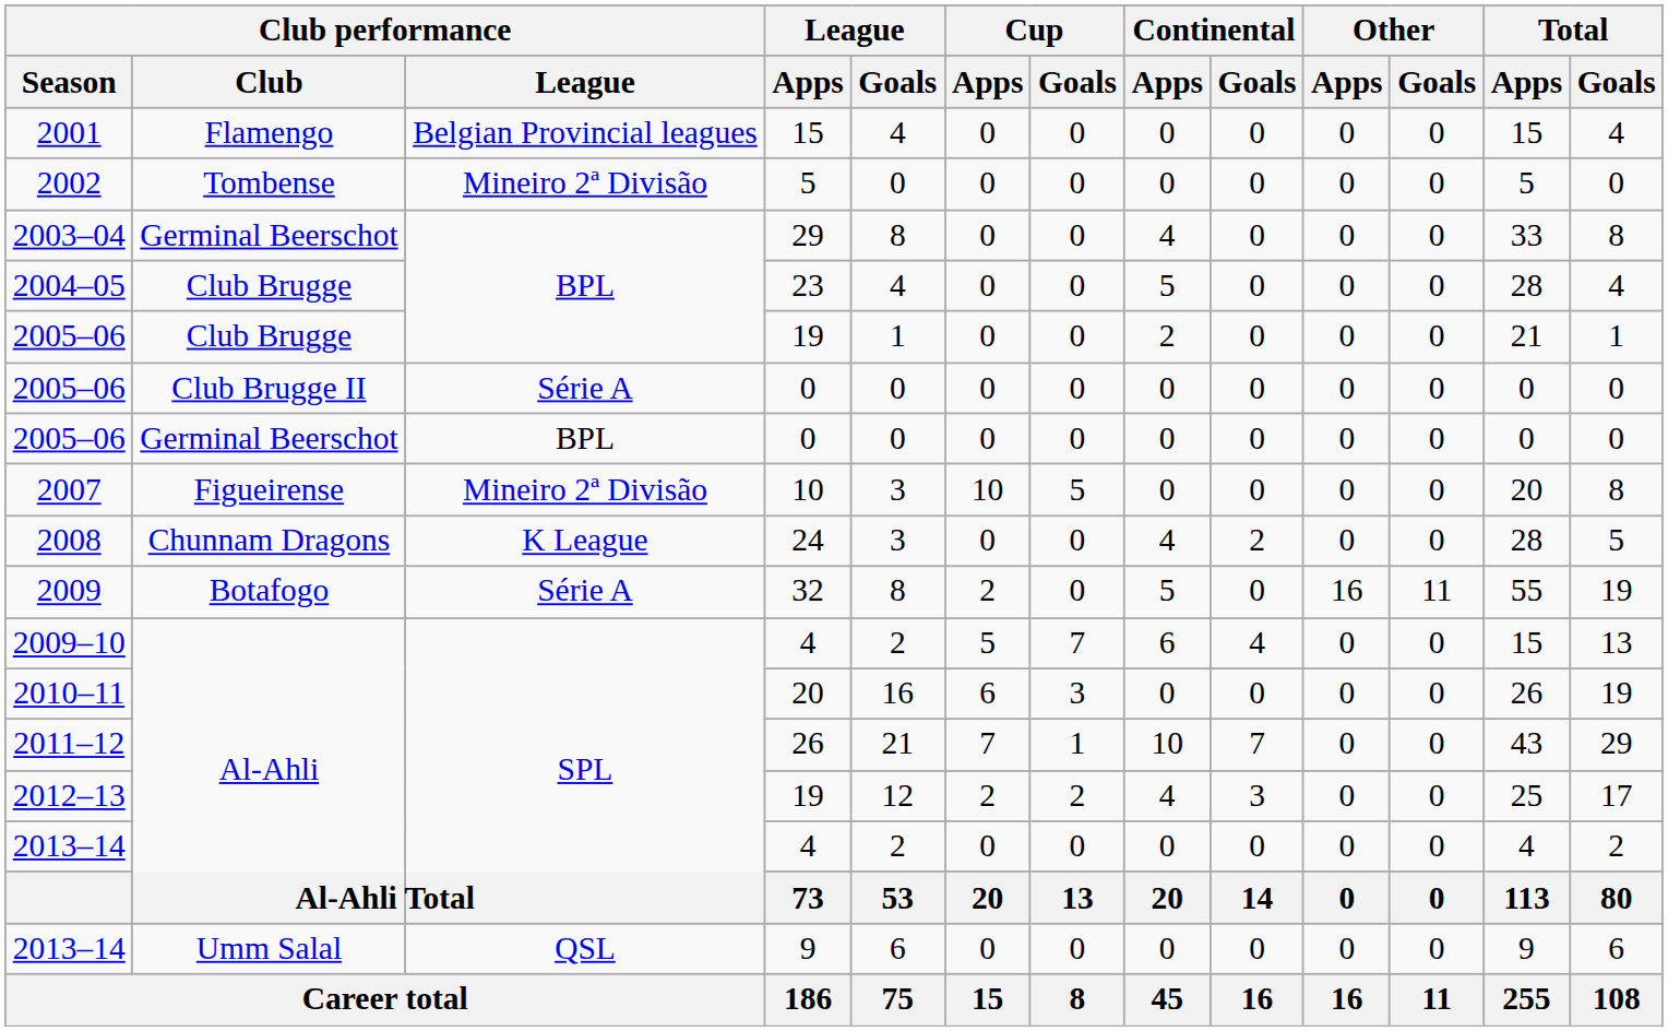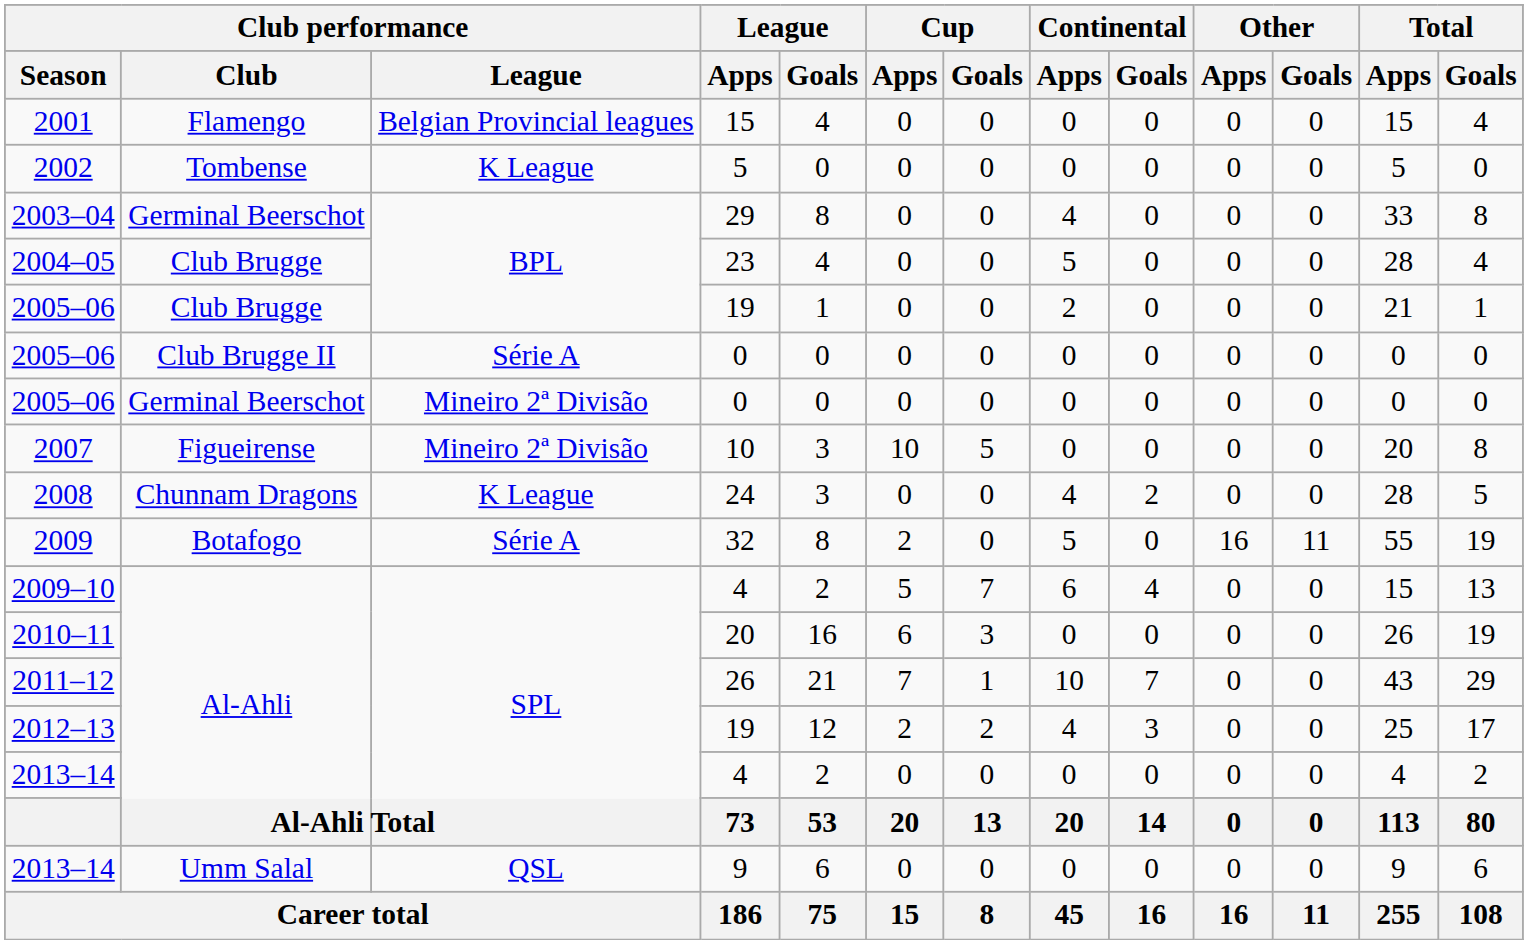2002 | Club performance / League: Mineiro 2ª Divisão -> K League
2005–06 / Germinal Beerschot | Club performance / League: BPL -> Mineiro 2ª Divisão
